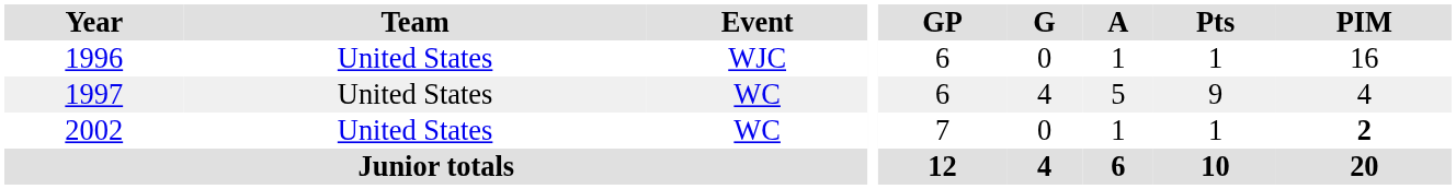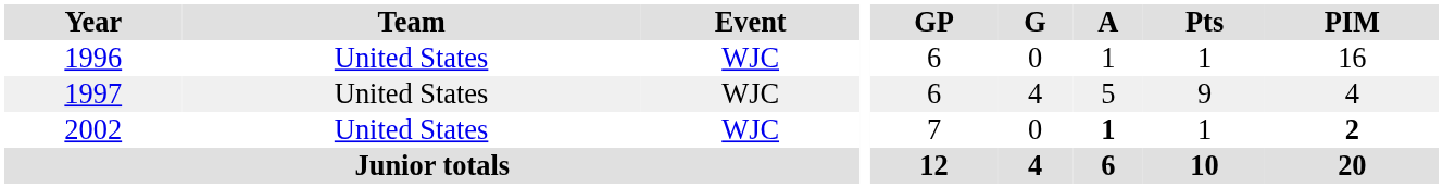1997 | Event: WC -> WJC
2002 | Event: WC -> WJC
2002 | A: normal -> bold
